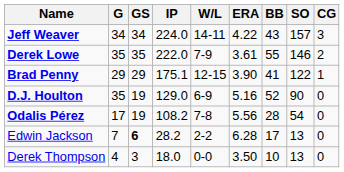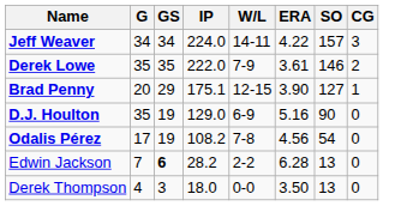- column: BB | 43 | 55 | 41 | 52 | 28 | 17 | 10
Brad Penny | G: 29 -> 20
Brad Penny | SO: 122 -> 127
Odalis Pérez | ERA: 5.56 -> 4.56
